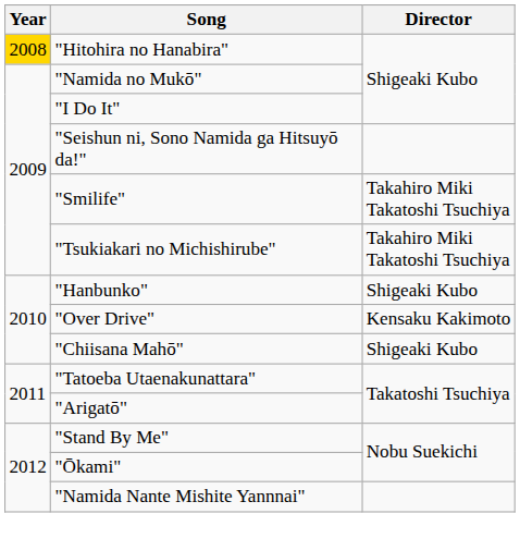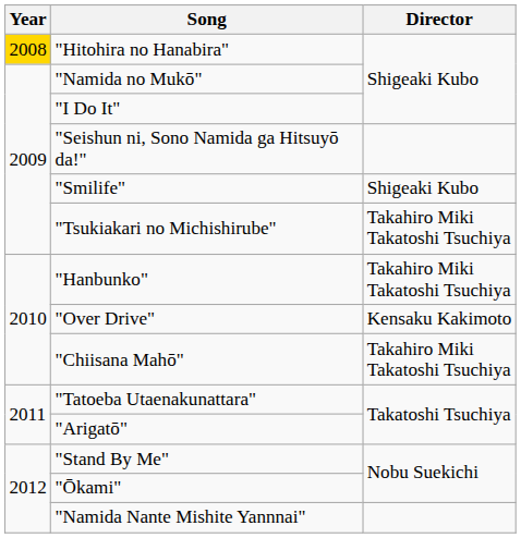"Smilife" | Director: Takahiro Miki Takatoshi Tsuchiya -> Shigeaki Kubo
"Hanbunko" | Director: Shigeaki Kubo -> Takahiro Miki Takatoshi Tsuchiya
"Chiisana Mahō" | Director: Shigeaki Kubo -> Takahiro Miki Takatoshi Tsuchiya
